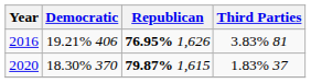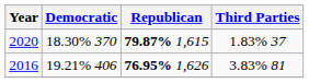rows swapped: 2020 <-> 2016
